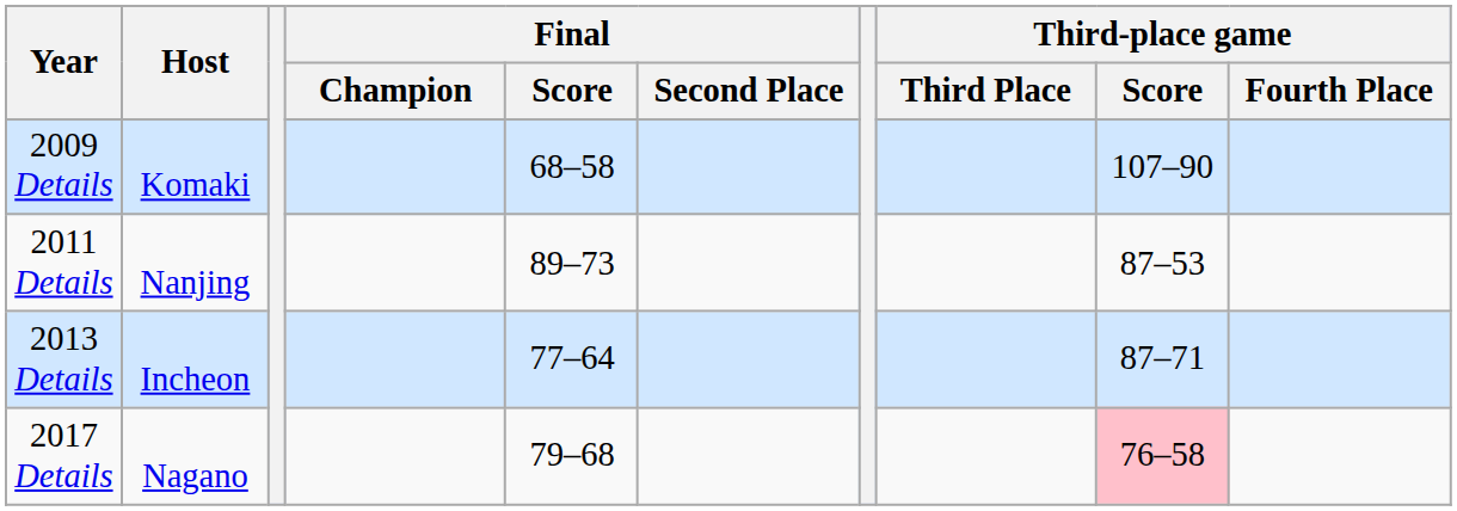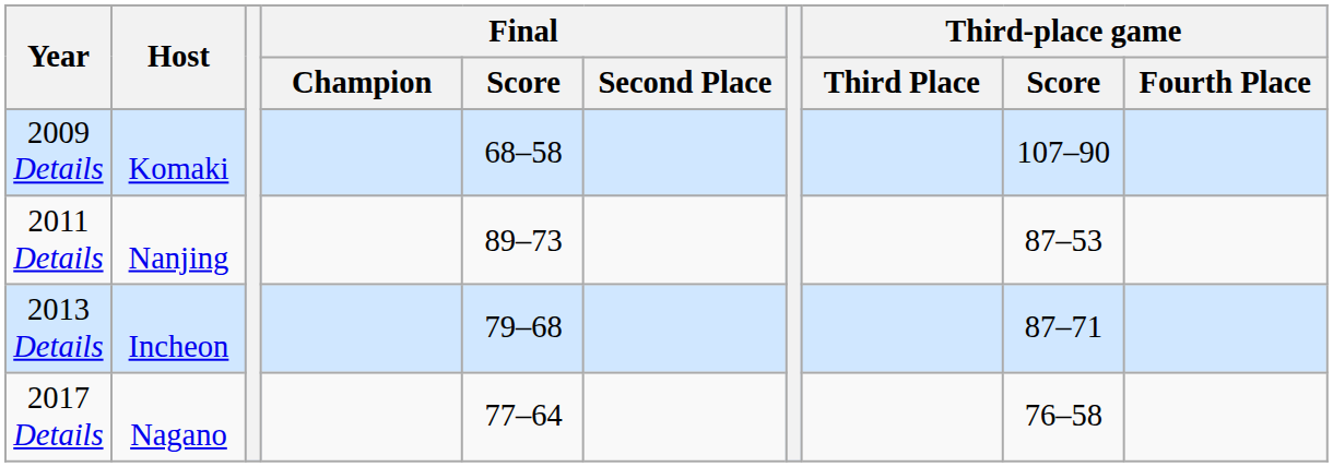2013 Details | Final / Score: 77–64 -> 79–68
2017 Details | Final / Score: 79–68 -> 77–64
2017 Details | Third-place game / Score: pink background -> no background
